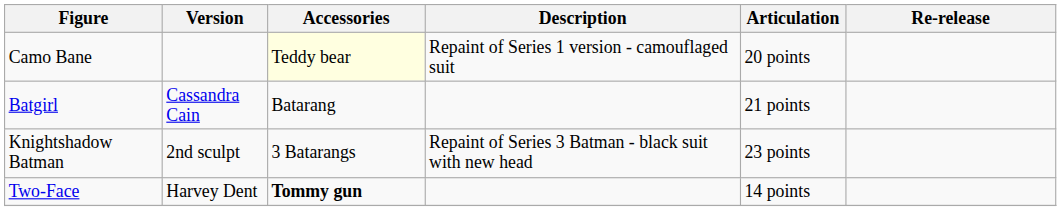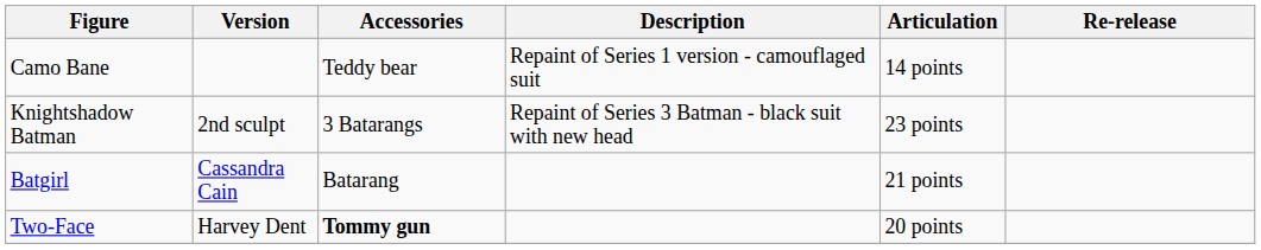Camo Bane | Accessories: lightyellow background -> no background
Camo Bane | Articulation: 20 points -> 14 points
rows swapped: Knightshadow Batman <-> Batgirl
Two-Face | Articulation: 14 points -> 20 points
